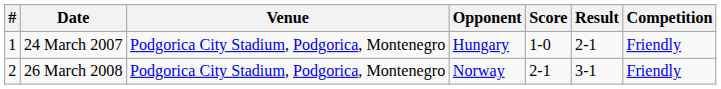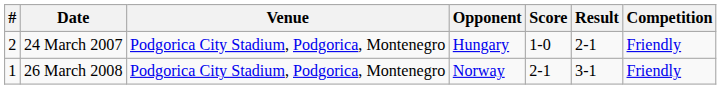24 March 2007 | #: 1 -> 2
26 March 2008 | #: 2 -> 1
